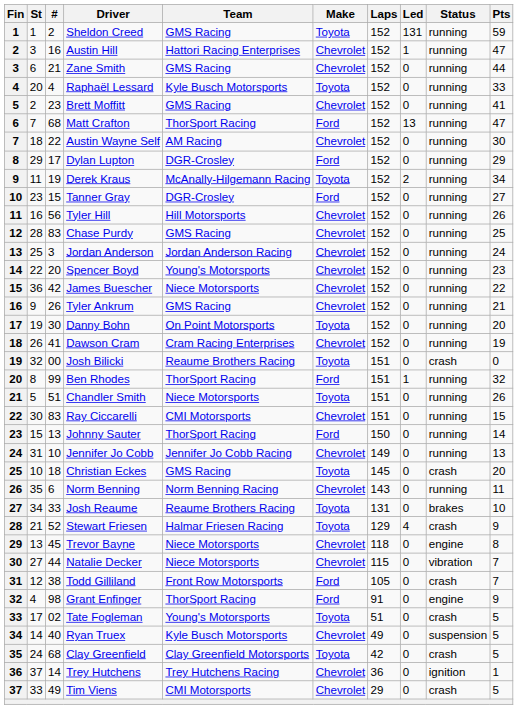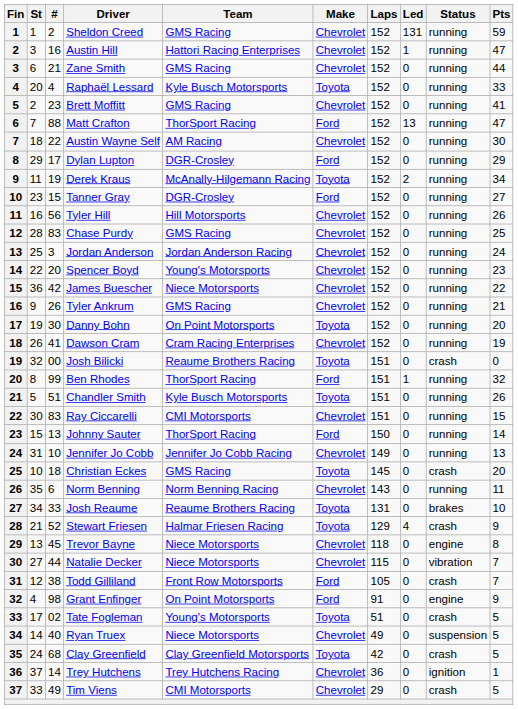Sheldon Creed | Make: Toyota -> Chevrolet
Matt Crafton | #: 68 -> 88
Chandler Smith | Team: Niece Motorsports -> Kyle Busch Motorsports
Grant Enfinger | Team: ThorSport Racing -> On Point Motorsports
Ryan Truex | Team: Kyle Busch Motorsports -> Niece Motorsports
